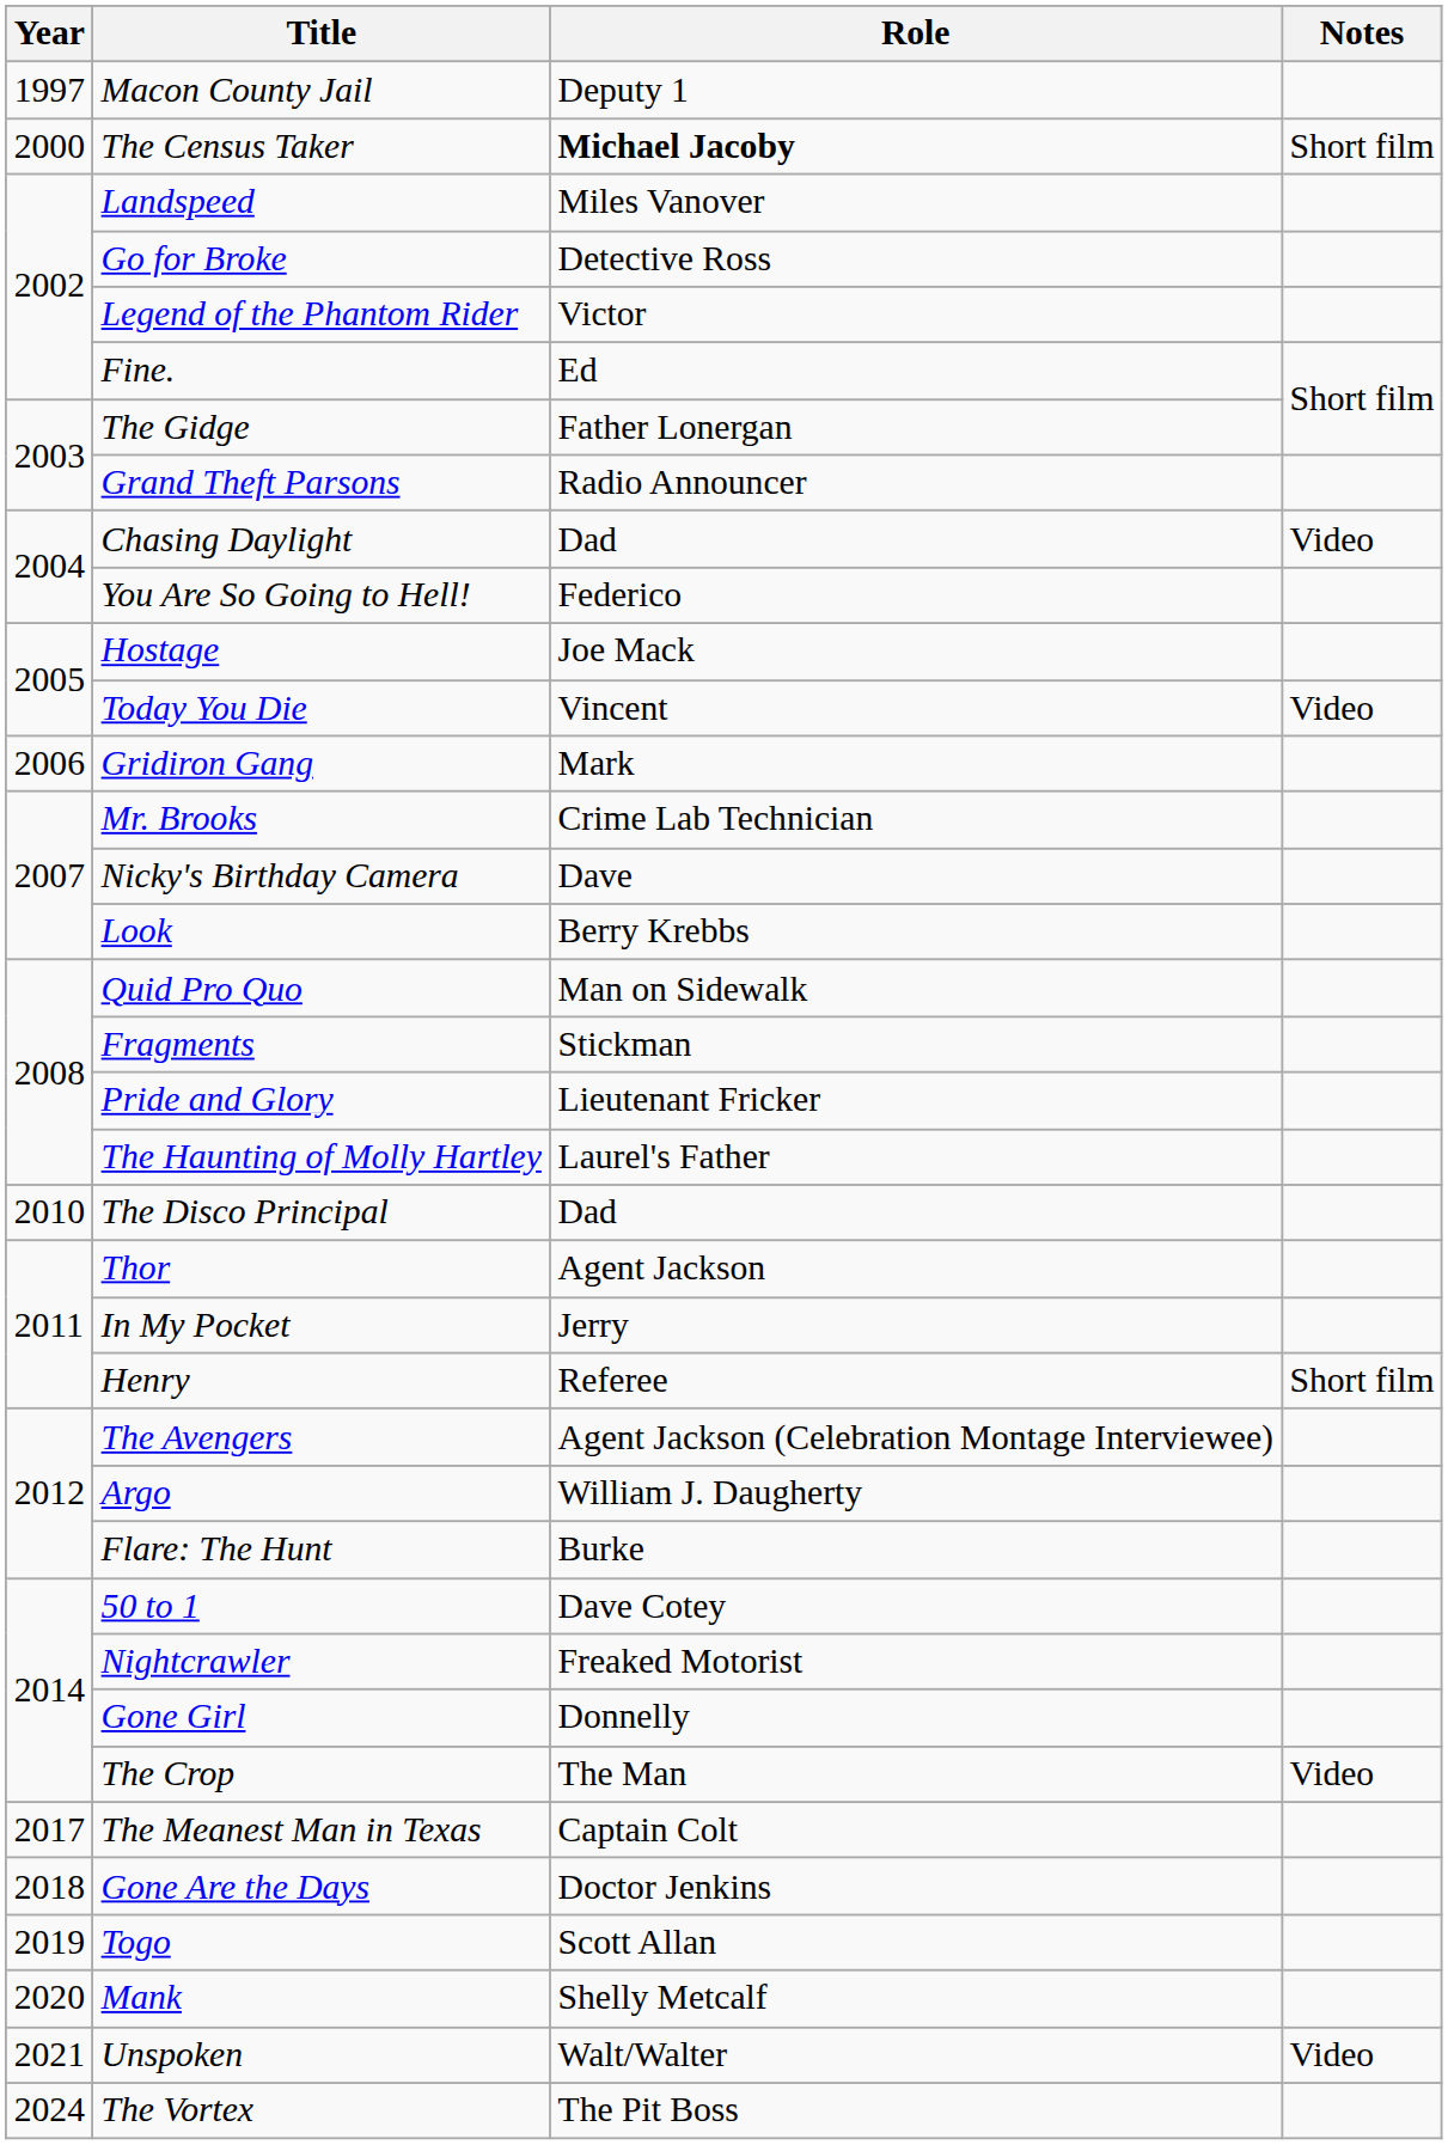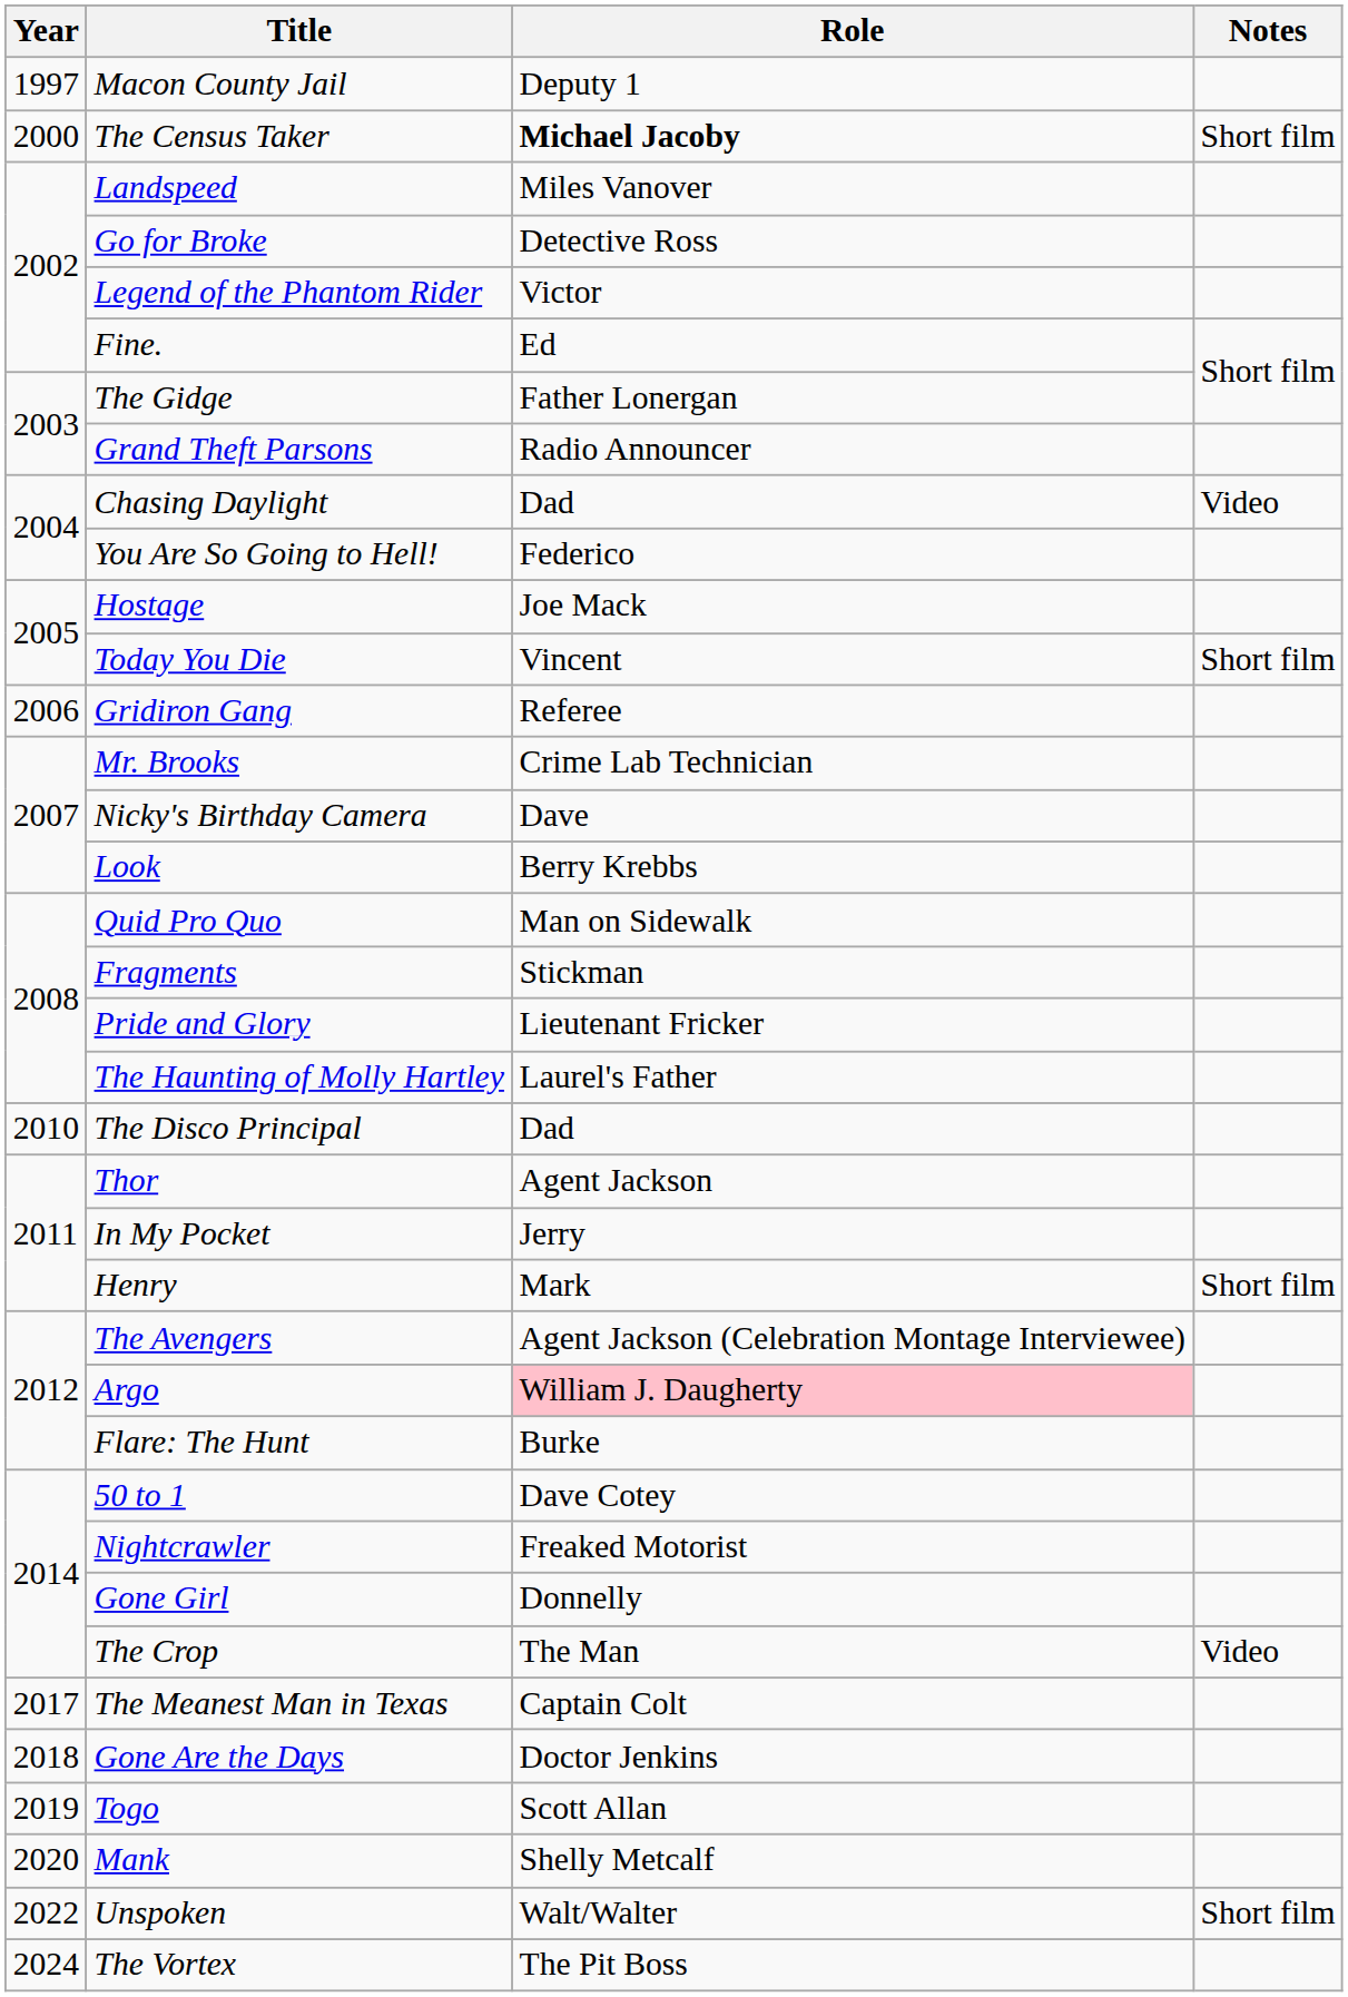Today You Die | Notes: Video -> Short film
Gridiron Gang | Role: Mark -> Referee
Henry | Role: Referee -> Mark
Argo | Role: no background -> pink background
Unspoken | Year: 2021 -> 2022
Unspoken | Notes: Video -> Short film
